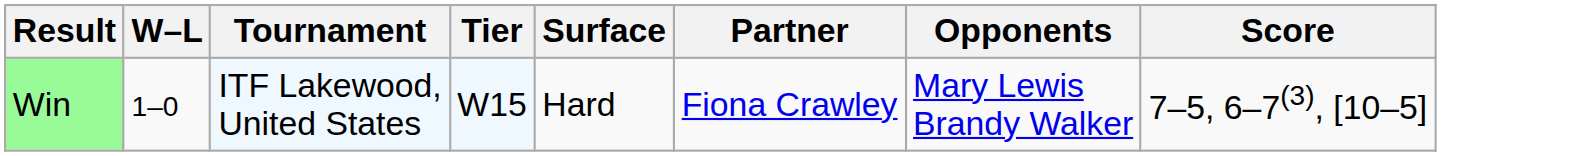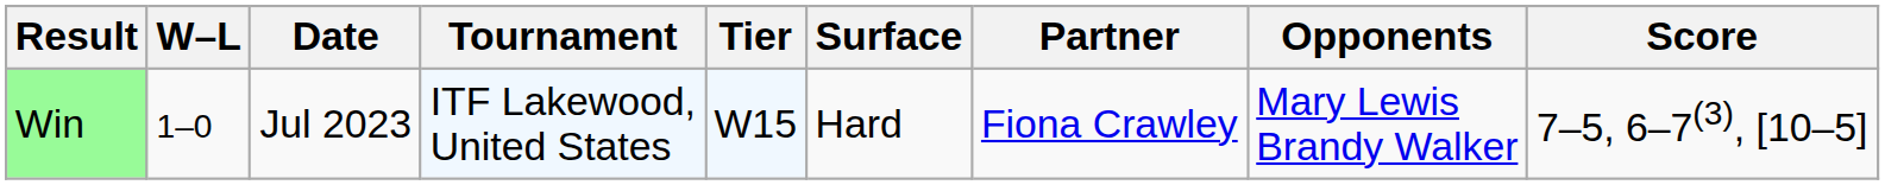+ column: Date | Jul 2023
